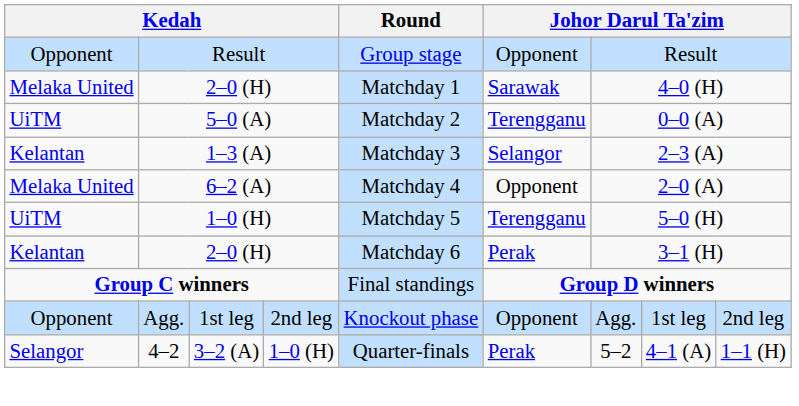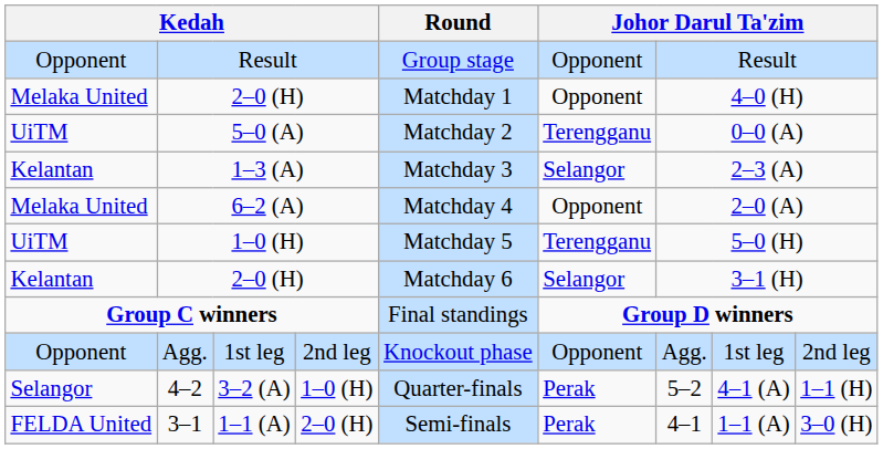Melaka United / 2–0 (H) | column 6: Sarawak -> Opponent
Kelantan / 2–0 (H) | column 6: Perak -> Selangor
+ row: FELDA United | 3–1 | 1–1 (A) | 2–0 (H) | Semi-finals | Perak | 4–1 | 1–1 (A) | 3–0 (H)
